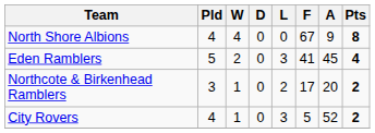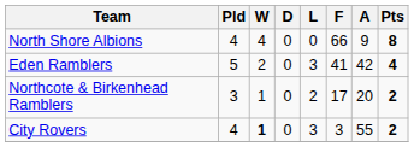North Shore Albions | F: 67 -> 66
Eden Ramblers | A: 45 -> 42
City Rovers | W: normal -> bold
City Rovers | F: 5 -> 3
City Rovers | A: 52 -> 55
